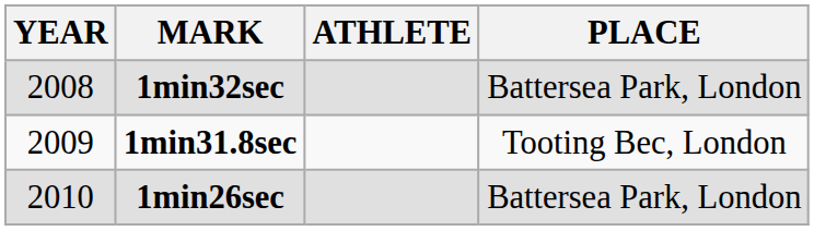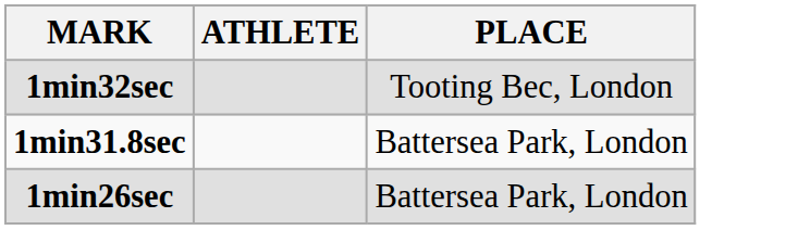- column: YEAR | 2008 | 2009 | 2010
1min32sec | PLACE: Battersea Park, London -> Tooting Bec, London
1min31.8sec | PLACE: Tooting Bec, London -> Battersea Park, London
